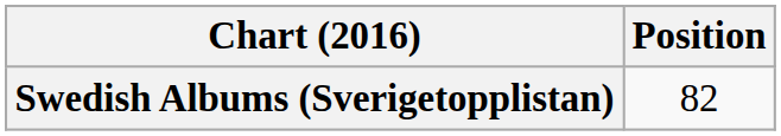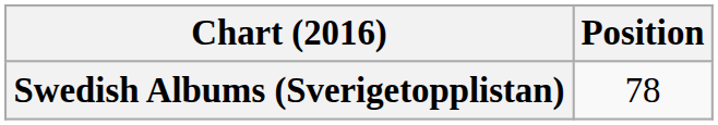Swedish Albums (Sverigetopplistan) | Position: 82 -> 78
